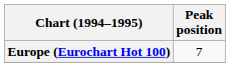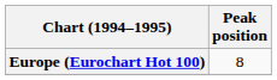Europe (Eurochart Hot 100) | Peak position: 7 -> 8
